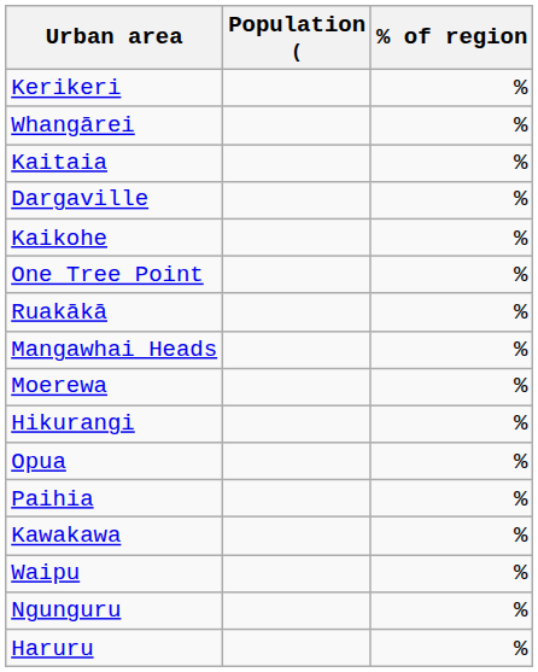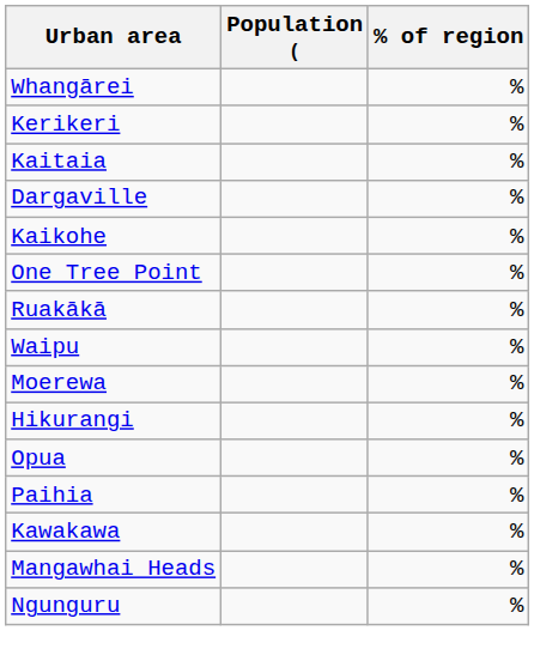rows swapped: Whangārei <-> Kerikeri
rows swapped: Mangawhai Heads <-> Waipu
- row: Haruru | %
